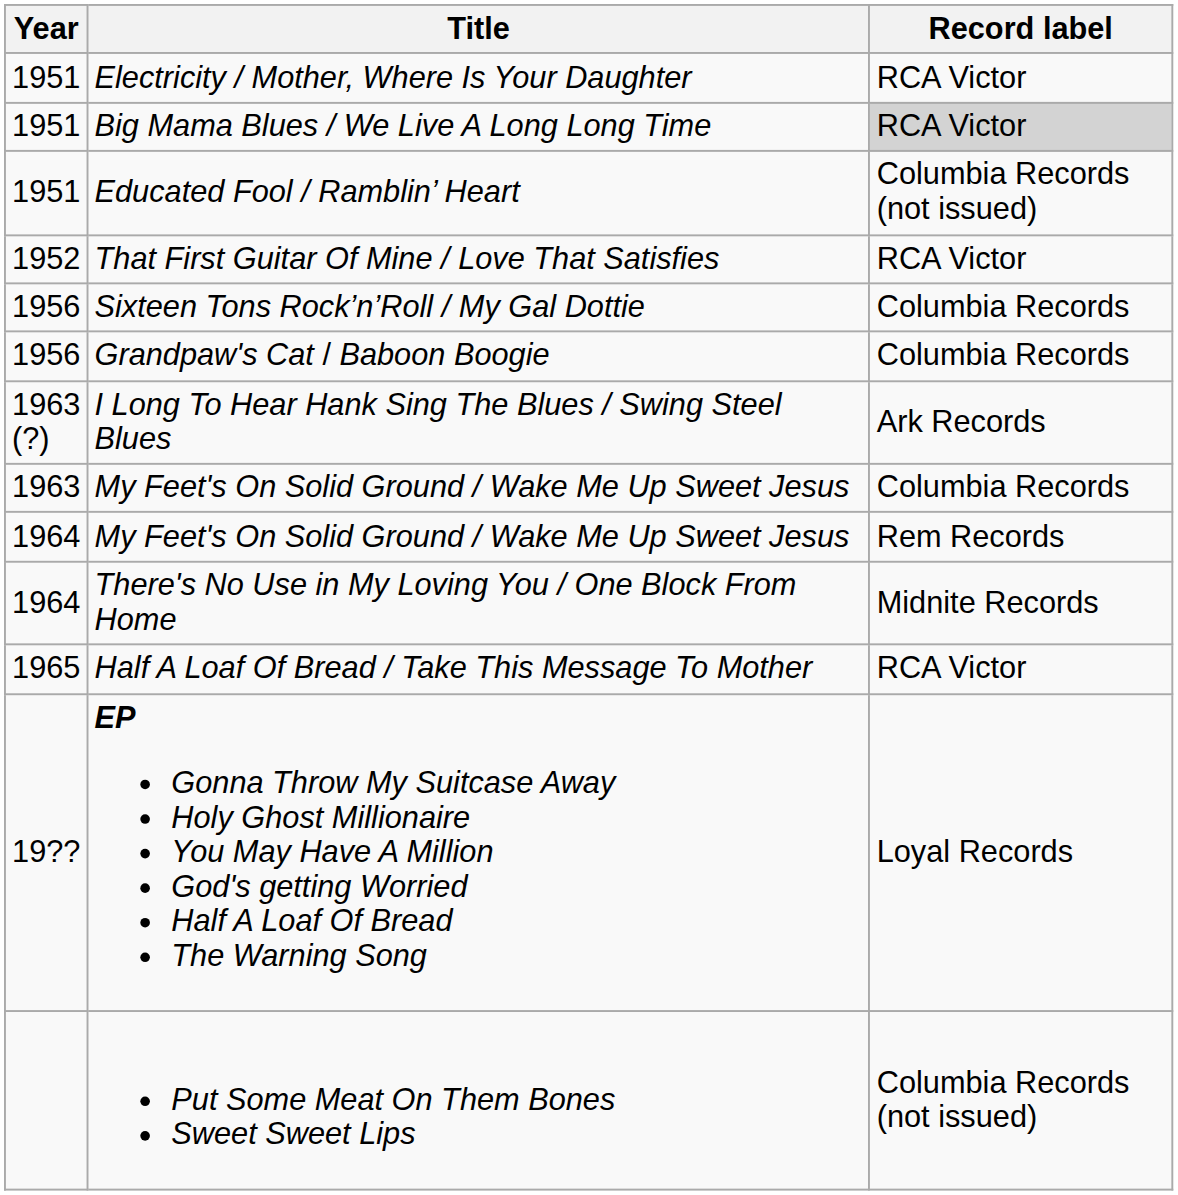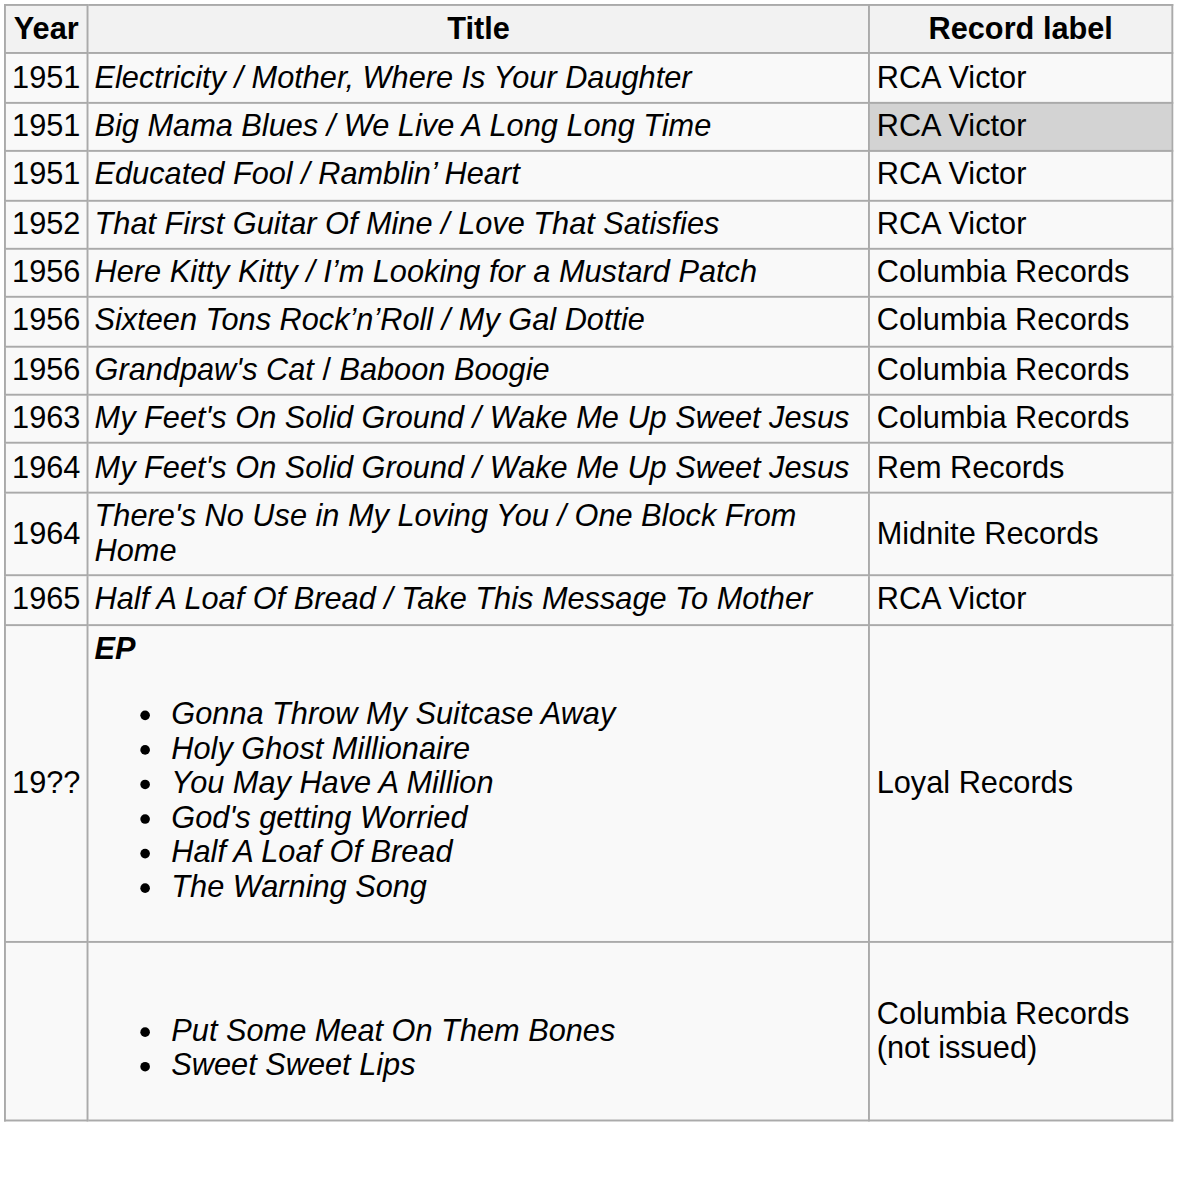Educated Fool / Ramblin’ Heart | Record label: Columbia Records (not issued) -> RCA Victor
+ row: 1956 | Here Kitty Kitty / I’m Looking for a Mustard Patch | Columbia Records
- row: 1963 (?) | I Long To Hear Hank Sing The Blues / Swing Steel Blues | Ark Records
